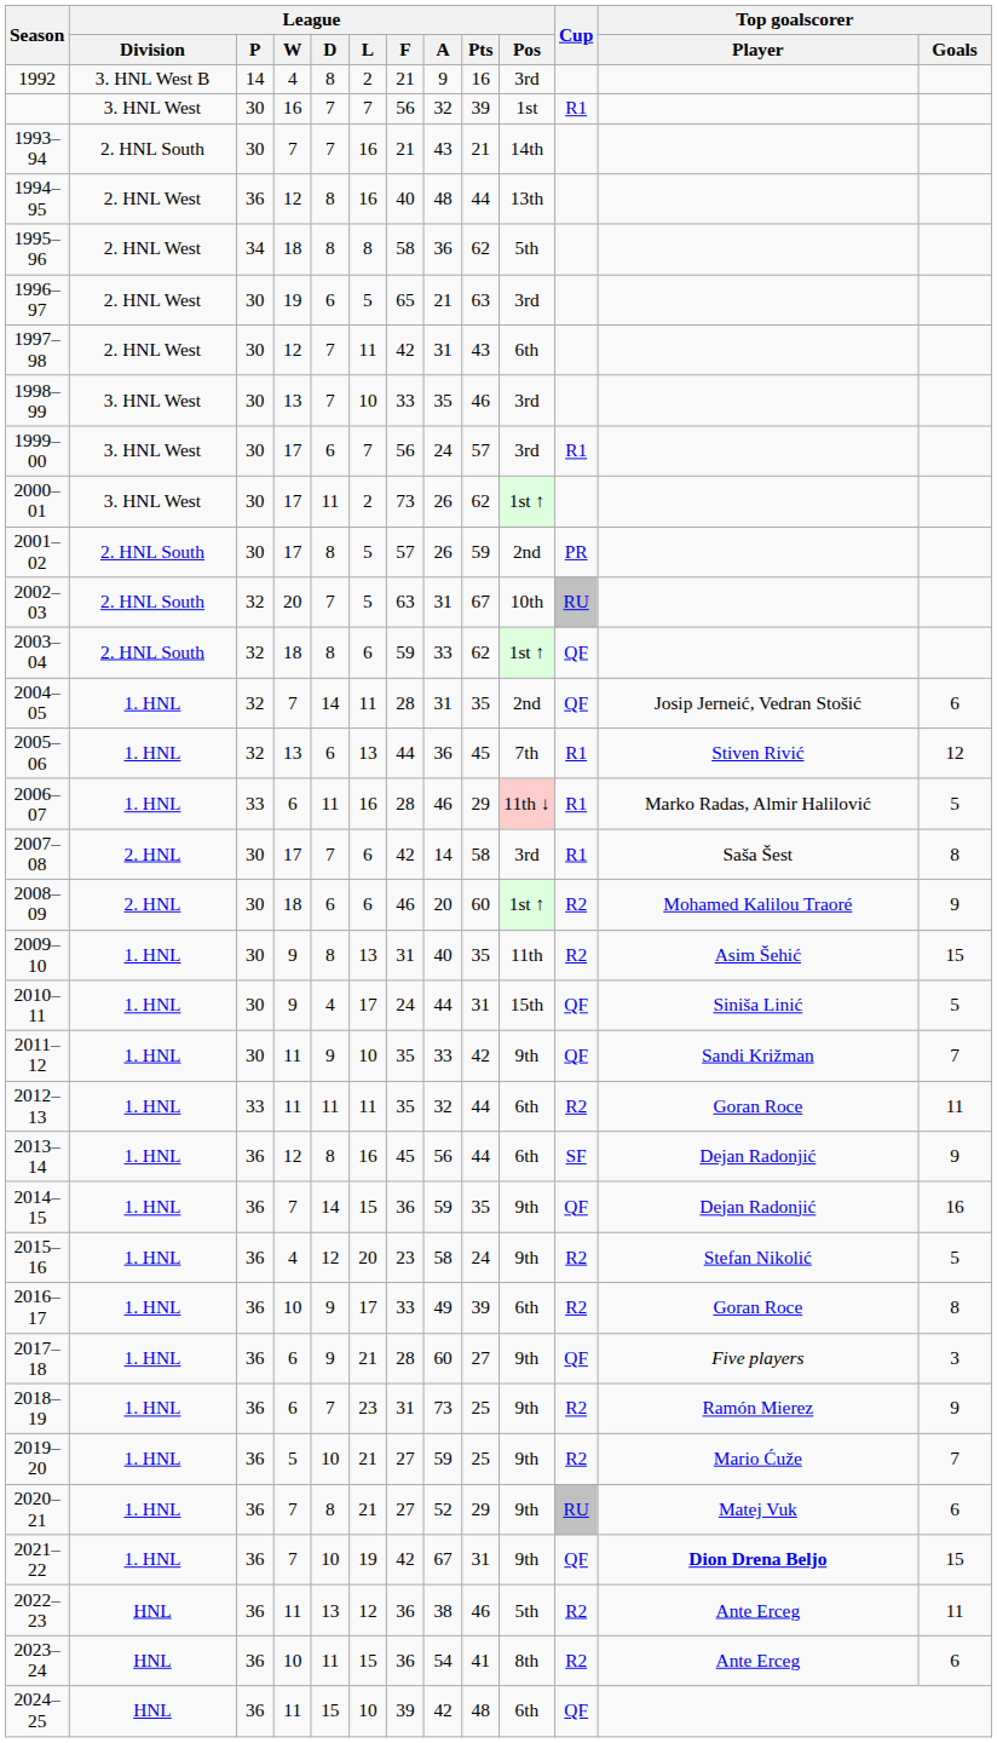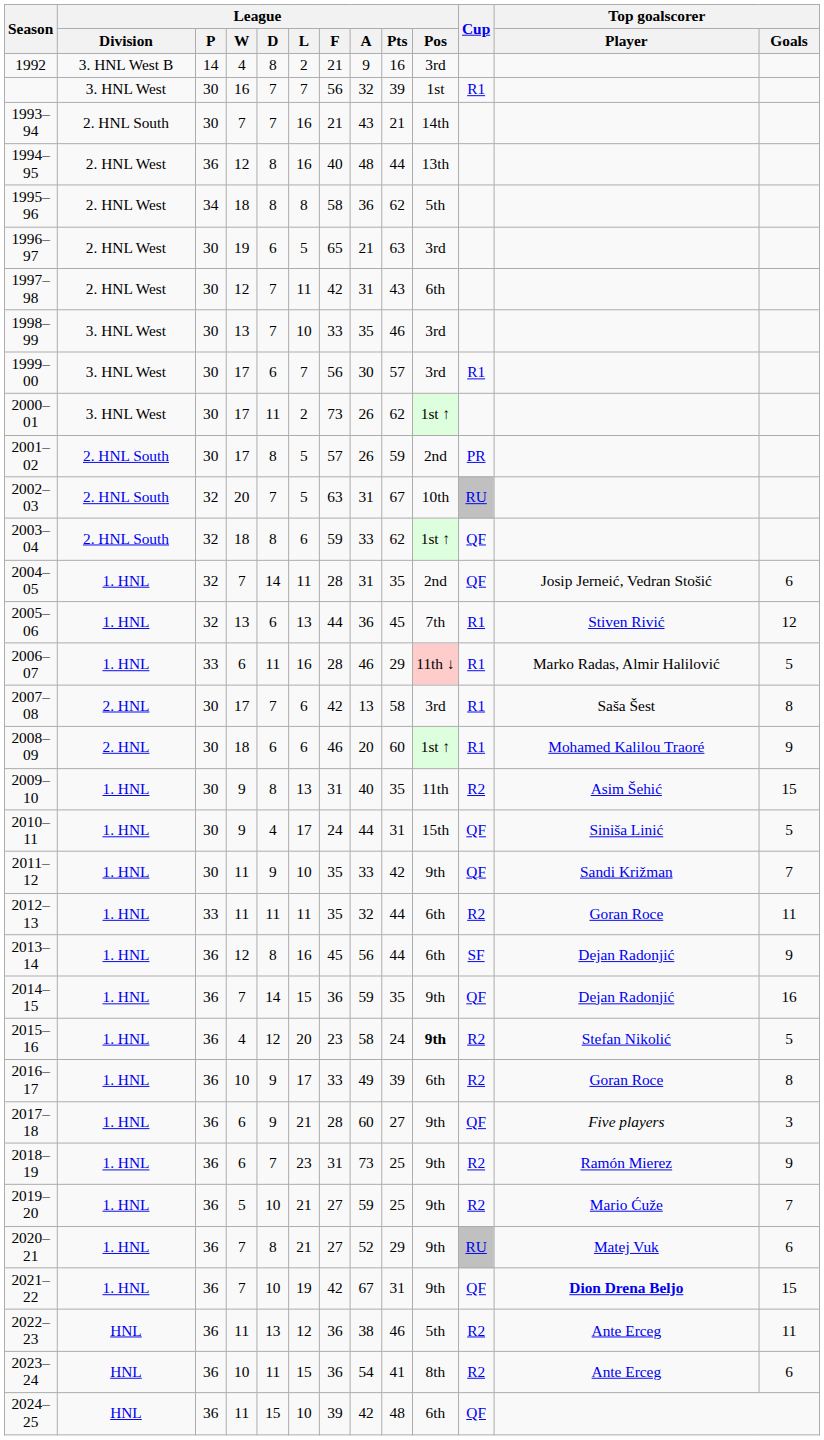1999–00 | League / A: 24 -> 30
2007–08 | League / A: 14 -> 13
2008–09 | Cup: R2 -> R1
2015–16 | League / Pos: normal -> bold
